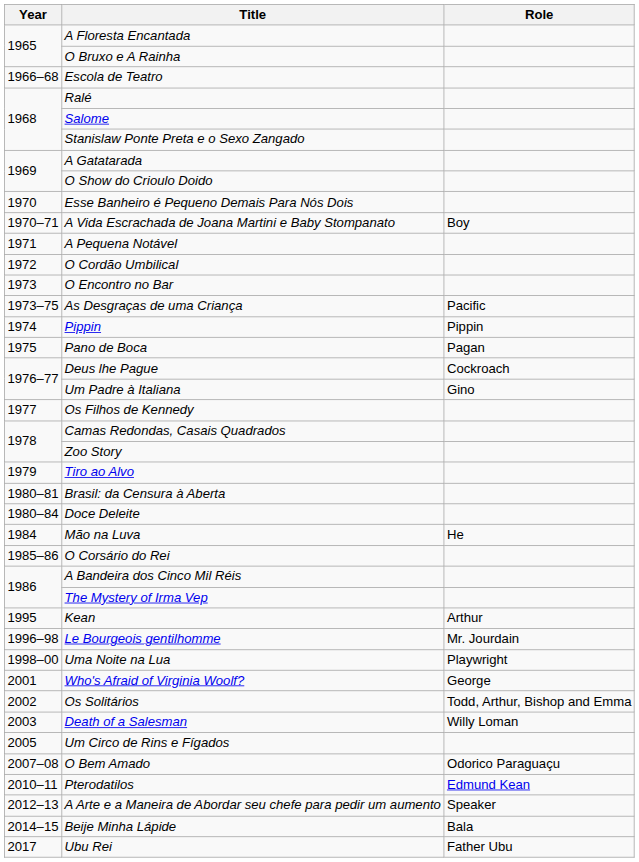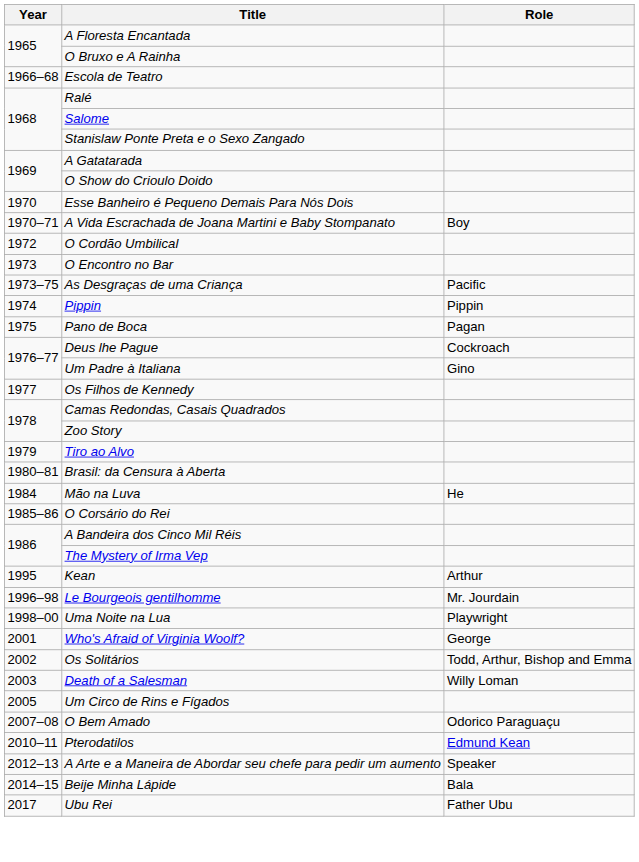- row: 1971 | A Pequena Notável
- row: 1980–84 | Doce Deleite
